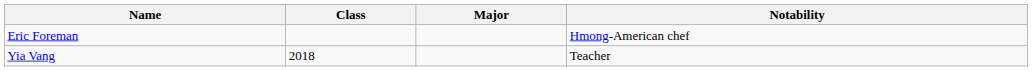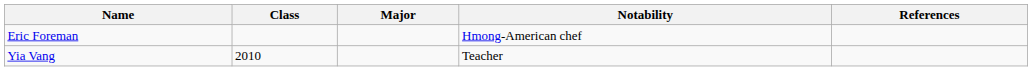+ column: References
Yia Vang | Class: 2018 -> 2010
